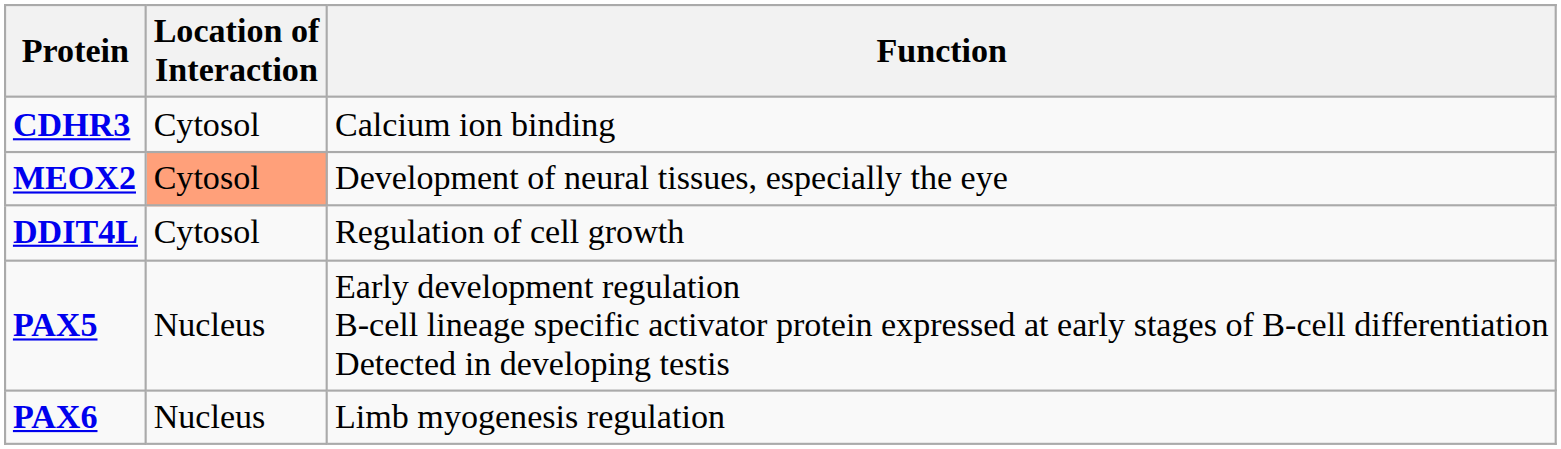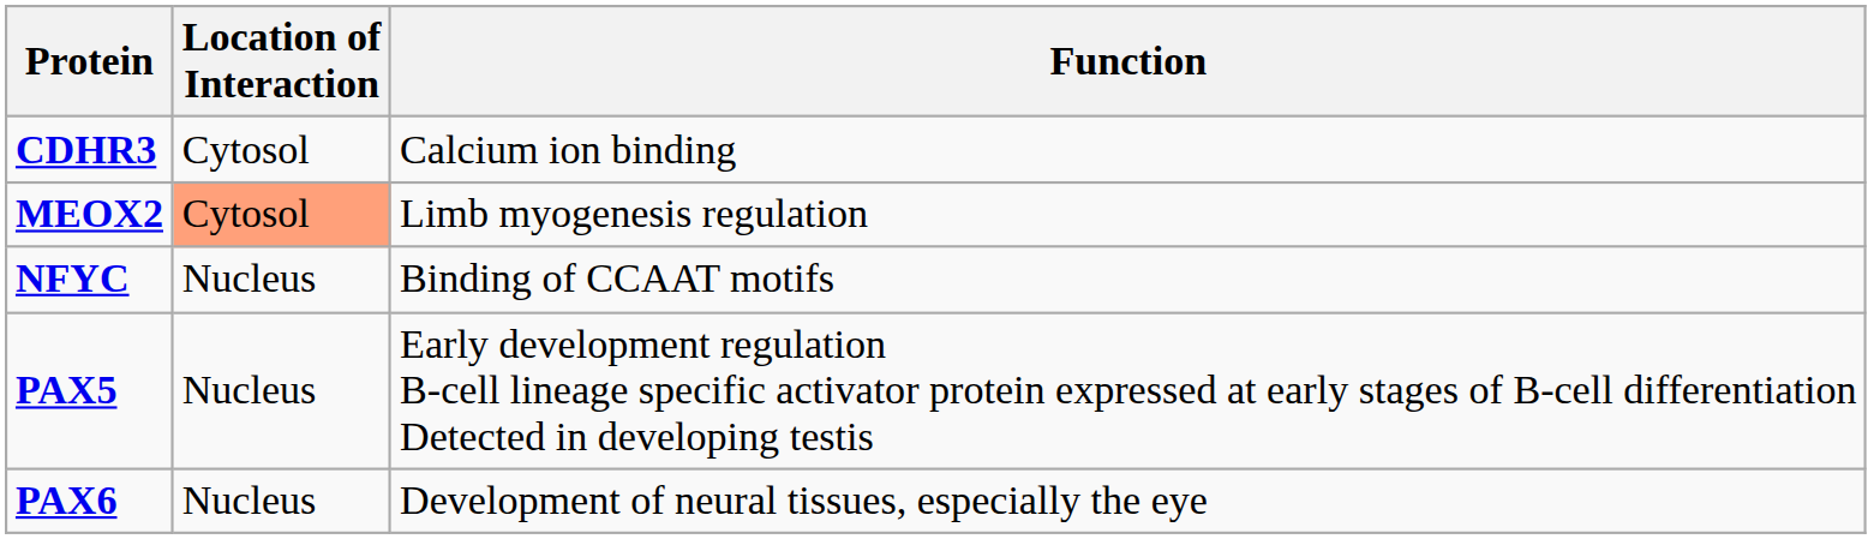MEOX2 | Function: Development of neural tissues, especially the eye -> Limb myogenesis regulation
- row: DDIT4L | Cytosol | Regulation of cell growth
+ row: NFYC | Nucleus | Binding of CCAAT motifs
PAX6 | Function: Limb myogenesis regulation -> Development of neural tissues, especially the eye
